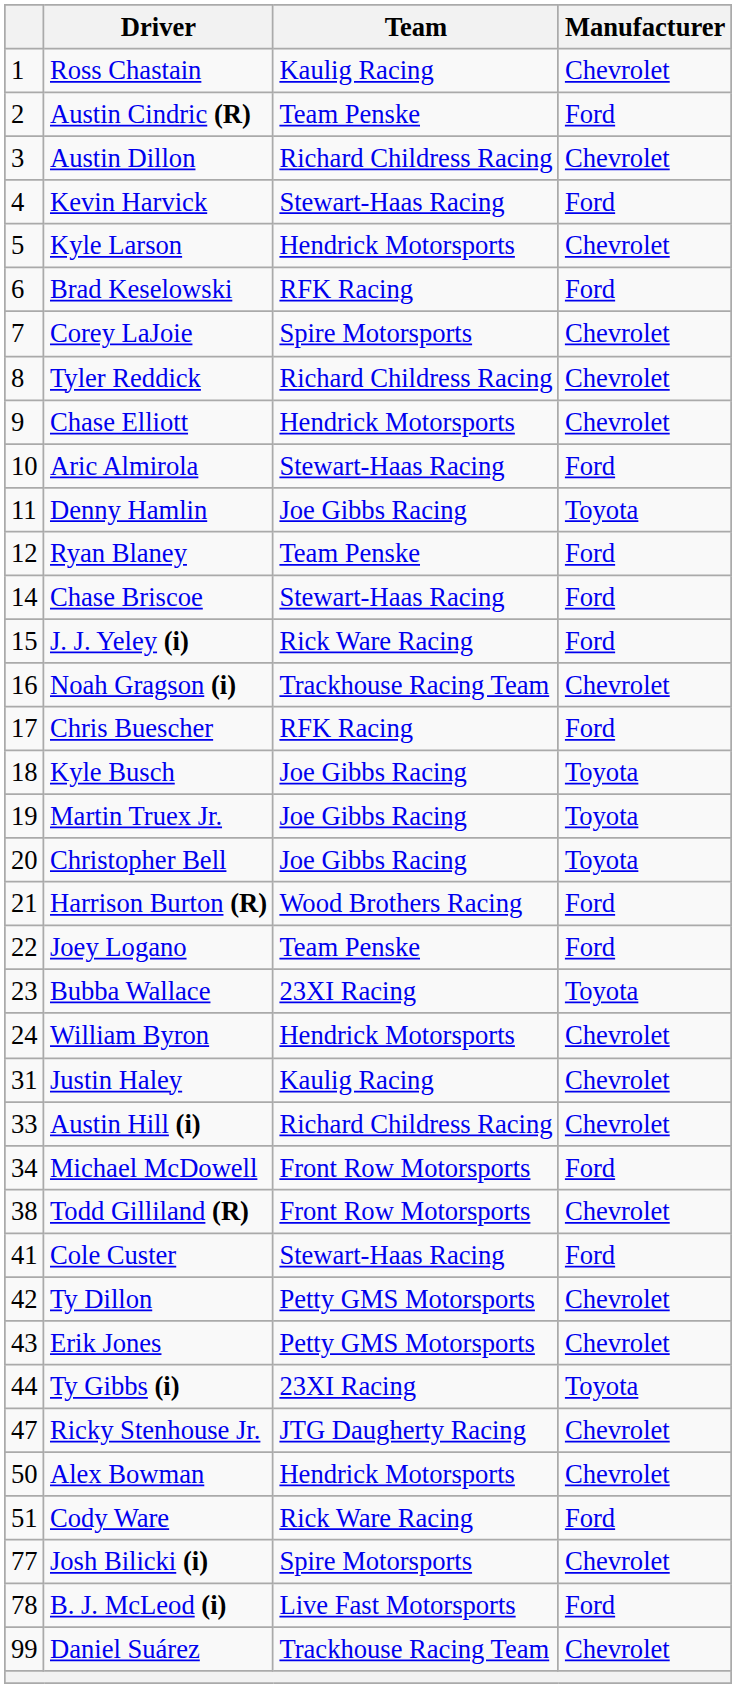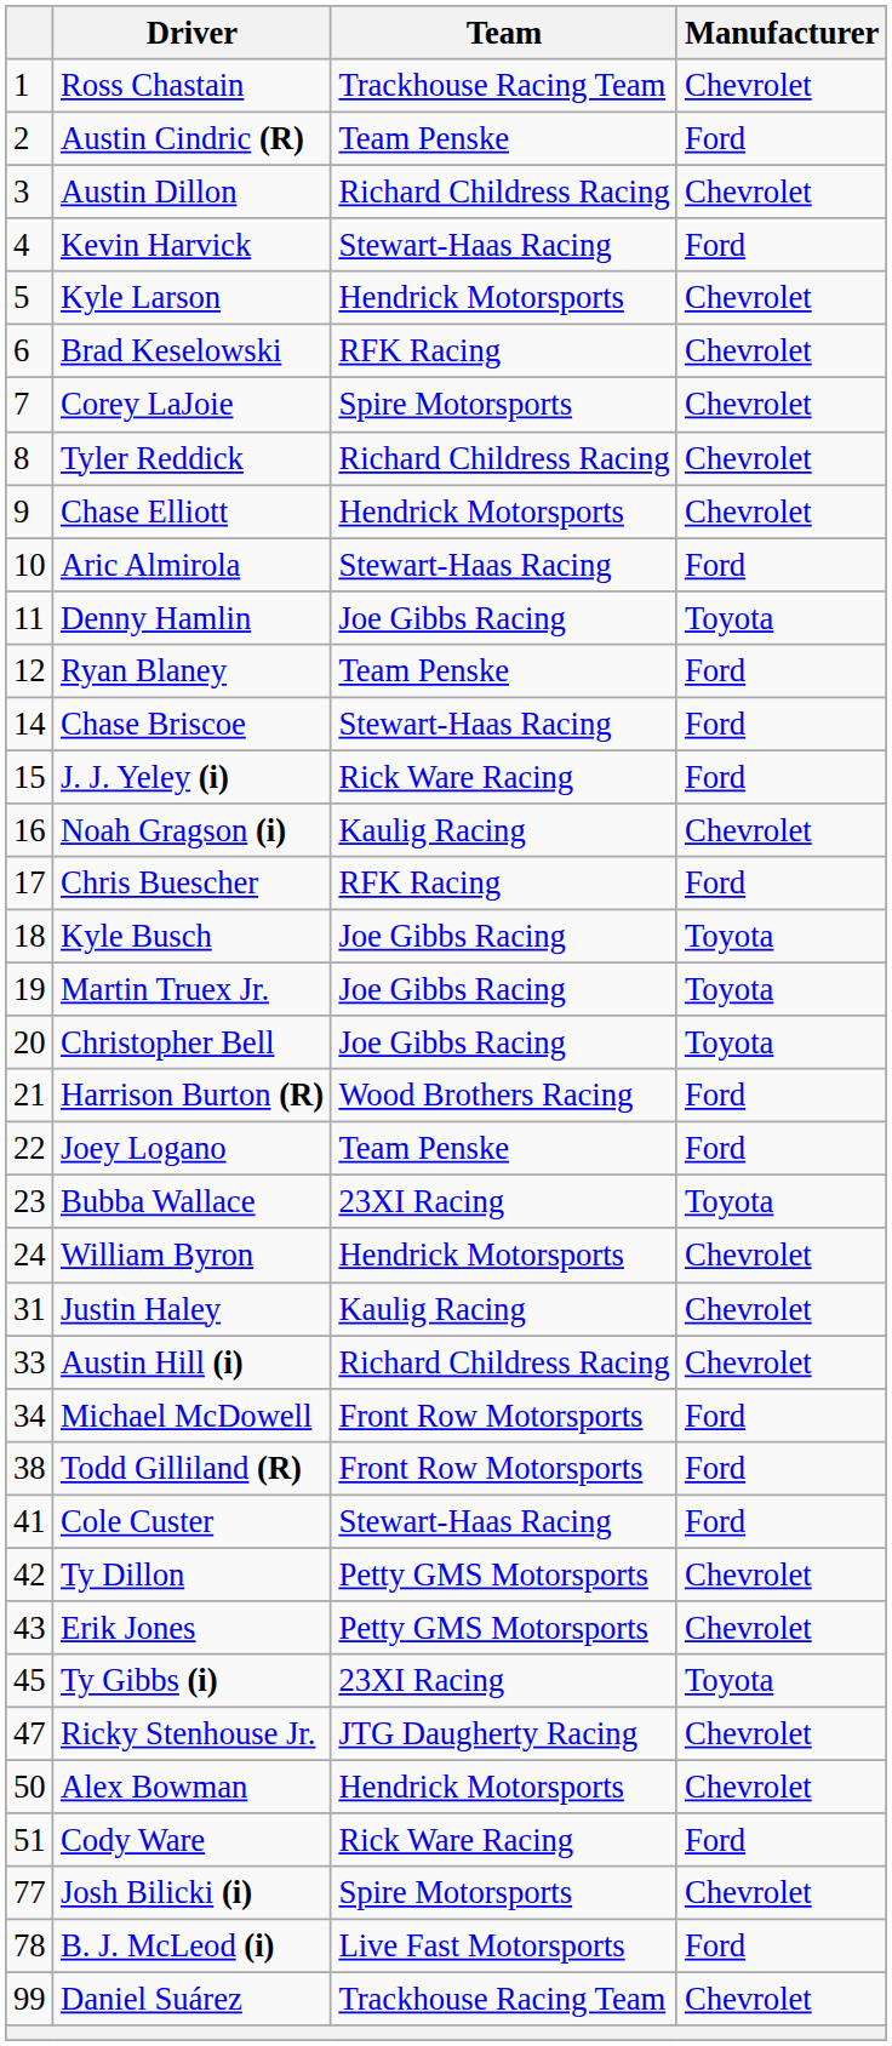Ross Chastain | Team: Kaulig Racing -> Trackhouse Racing Team
Brad Keselowski | Manufacturer: Ford -> Chevrolet
Noah Gragson (i) | Team: Trackhouse Racing Team -> Kaulig Racing
Todd Gilliland (R) | Manufacturer: Chevrolet -> Ford
Ty Gibbs (i) | column 1: 44 -> 45
